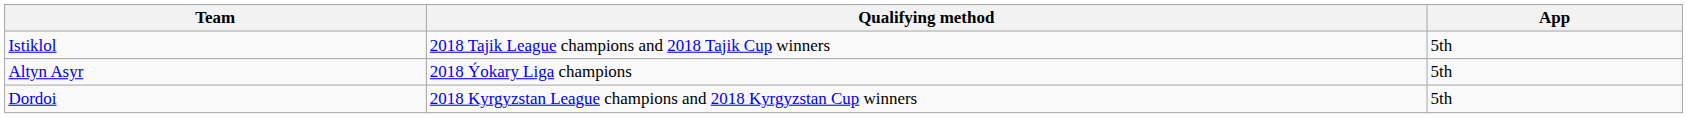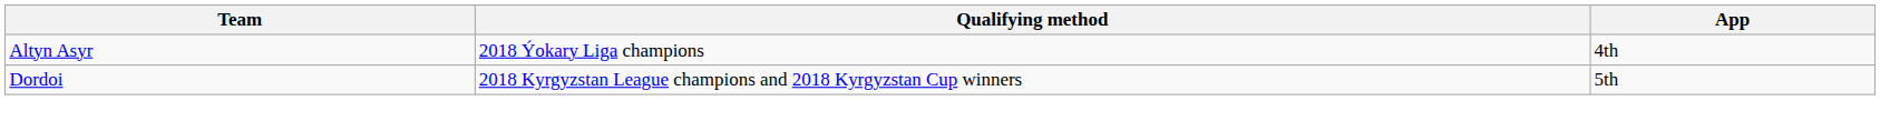- row: Istiklol | 2018 Tajik League champions and 2018 Tajik Cup winners | 5th
Altyn Asyr | App: 5th -> 4th
